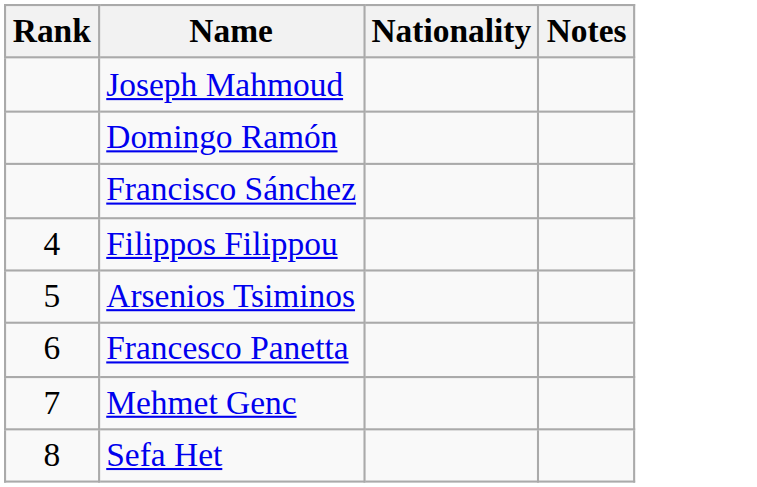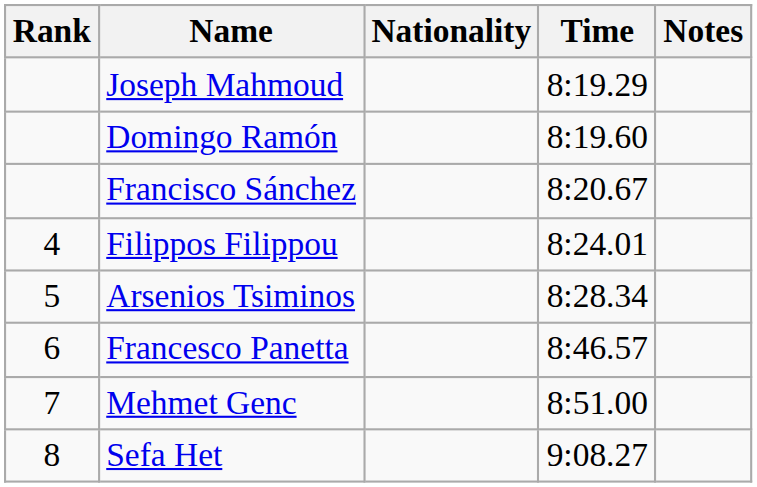+ column: Time | 8:19.29 | 8:19.60 | 8:20.67 | 8:24.01 | 8:28.34 | 8:46.57 | 8:51.00 | 9:08.27
